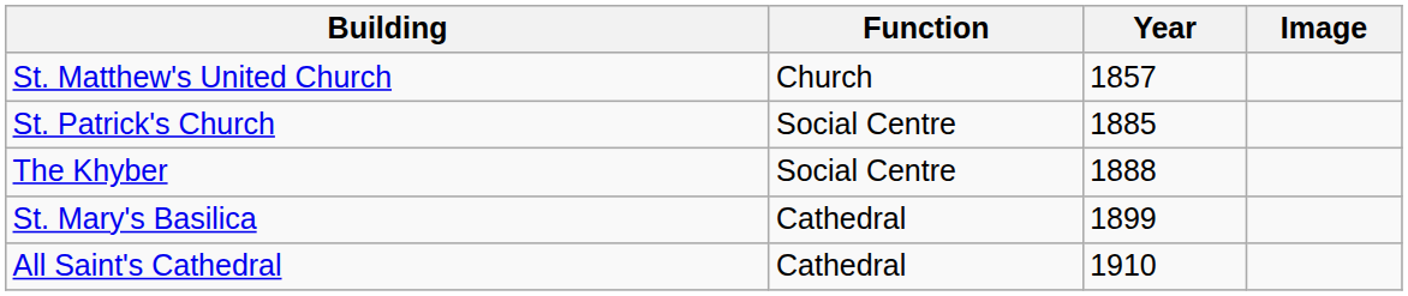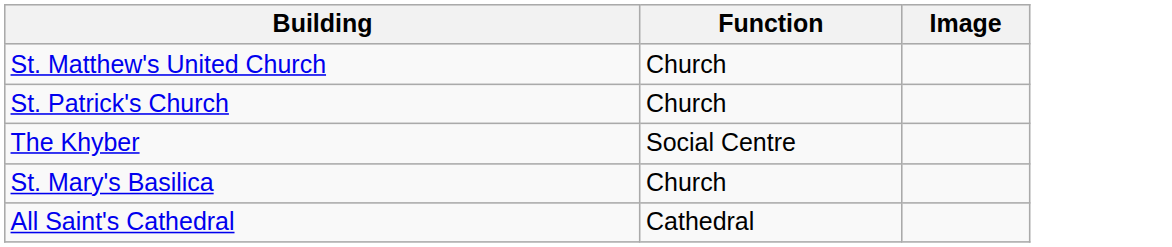- column: Year | 1857 | 1885 | 1888 | 1899 | 1910
St. Patrick's Church | Function: Social Centre -> Church
St. Mary's Basilica | Function: Cathedral -> Church
